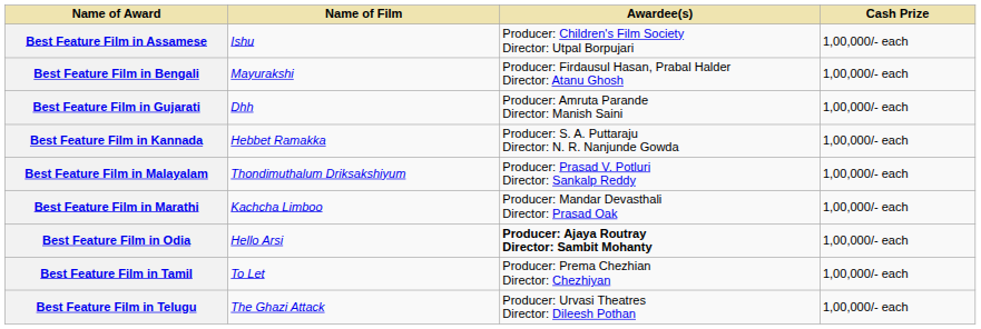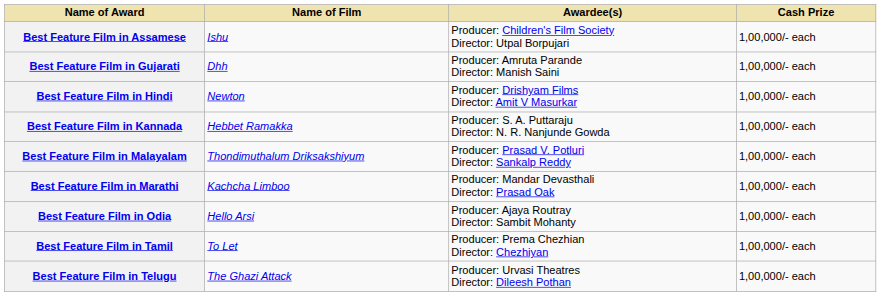- row: Best Feature Film in Bengali | Mayurakshi | Producer: Firdausul Hasan, Prabal Halder Director: Atanu Ghosh | 1,00,000/- each
+ row: Best Feature Film in Hindi | Newton | Producer: Drishyam Films Director: Amit V Masurkar | 1,00,000/- each
Best Feature Film in Odia | Awardee(s): bold -> normal
